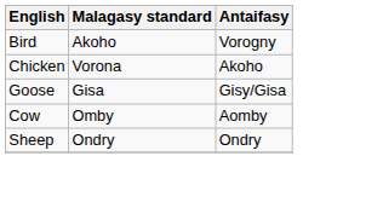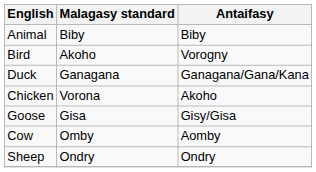+ row: Animal | Biby | Biby
+ row: Duck | Ganagana | Ganagana/Gana/Kana
